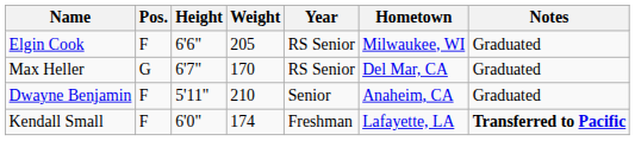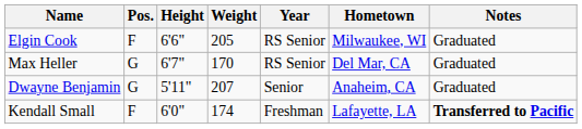Dwayne Benjamin | Pos.: F -> G
Dwayne Benjamin | Weight: 210 -> 207
